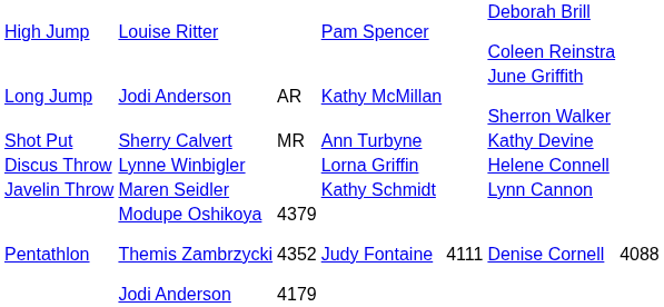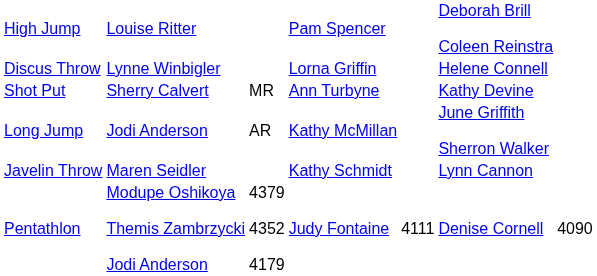rows swapped: Long Jump <-> Discus Throw
Pentathlon | column 7: 4088 -> 4090
